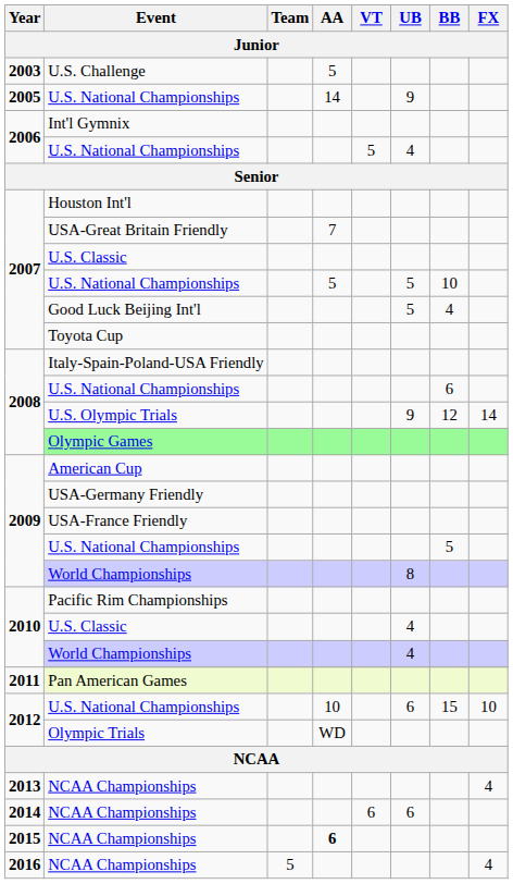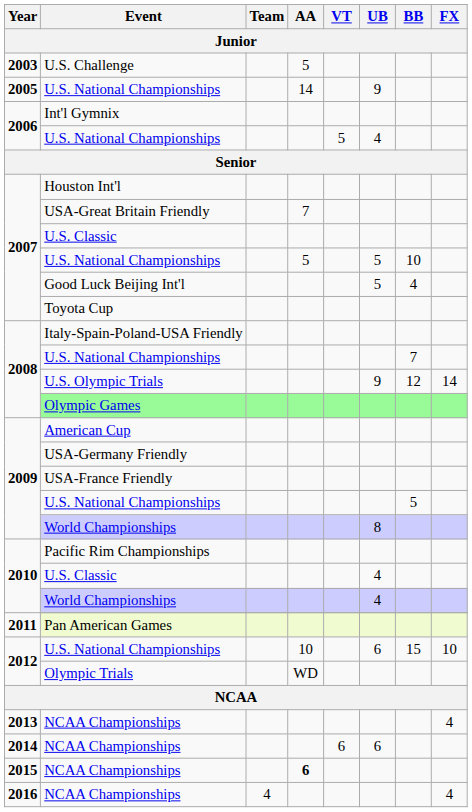2008 / U.S. National Championships | BB: 6 -> 7
2016 / NCAA Championships | Team: 5 -> 4
